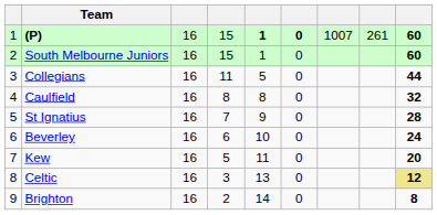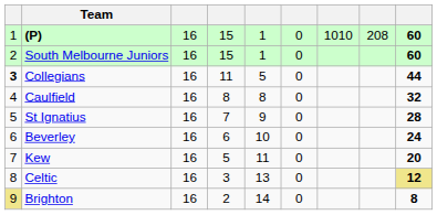(P) | column 5: bold -> normal
(P) | column 6: bold -> normal
(P) | column 7: 1007 -> 1010
(P) | column 8: 261 -> 208
Collegians | column 1: normal -> bold
Brighton | column 1: no background -> khaki background
